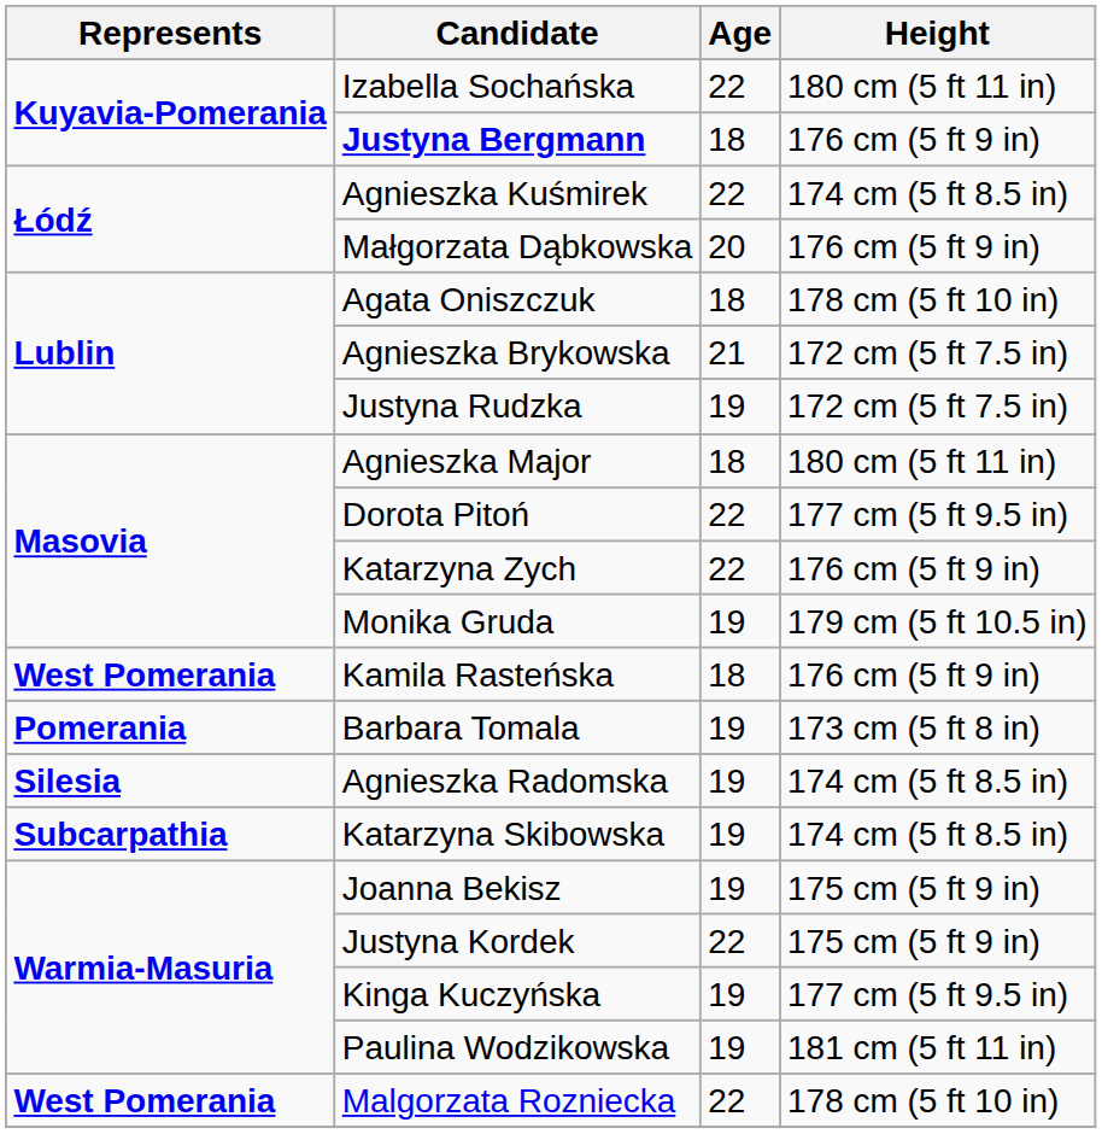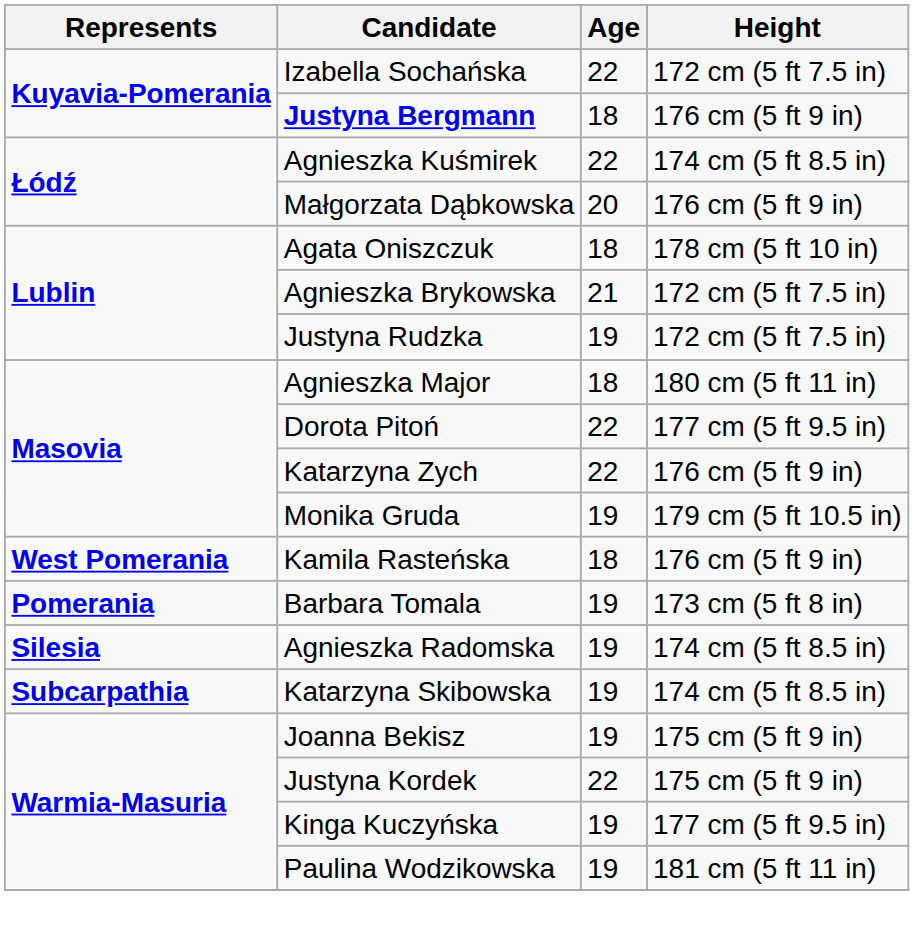Izabella Sochańska | Height: 180 cm (5 ft 11 in) -> 172 cm (5 ft 7.5 in)
- row: West Pomerania | Malgorzata Rozniecka | 22 | 178 cm (5 ft 10 in)
